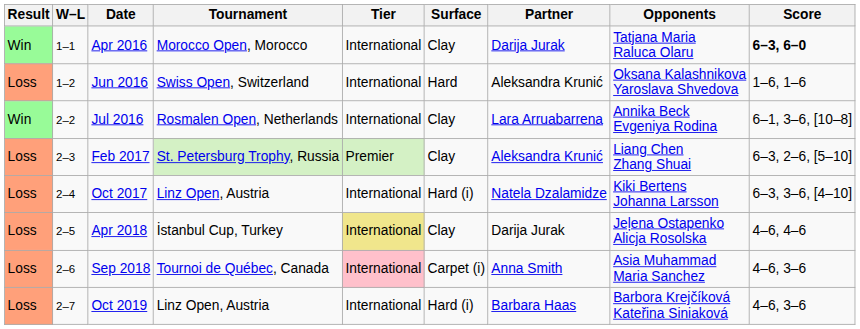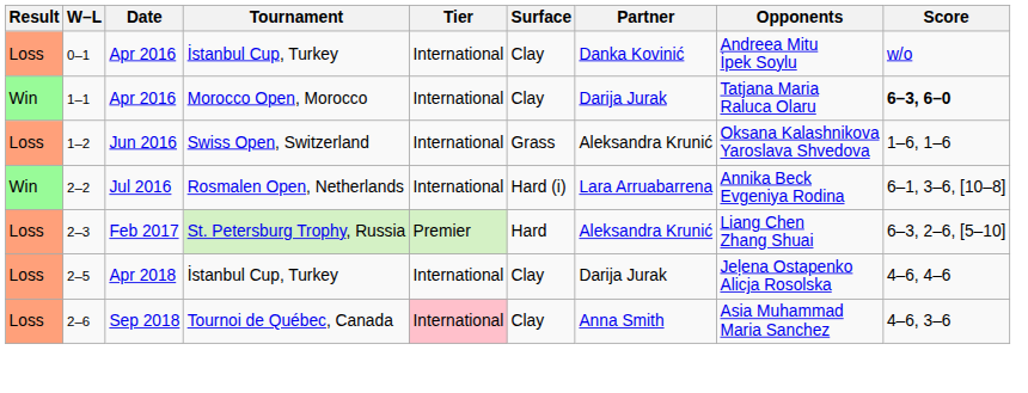+ row: Loss | 0–1 | Apr 2016 | İstanbul Cup, Turkey | International | Clay | Danka Kovinić | Andreea Mitu İpek Soylu | w/o
1–2 | Surface: Hard -> Grass
2–2 | Surface: Clay -> Hard (i)
2–3 | Surface: Clay -> Hard
- row: Loss | 2–4 | Oct 2017 | Linz Open, Austria | International | Hard (i) | Natela Dzalamidze | Kiki Bertens Johanna Larsson | 6–3, 3–6, [4–10]
2–5 | Tier: khaki background -> no background
2–6 | Surface: Carpet (i) -> Clay
- row: Loss | 2–7 | Oct 2019 | Linz Open, Austria | International | Hard (i) | Barbara Haas | Barbora Krejčíková Kateřina Siniaková | 4–6, 3–6
